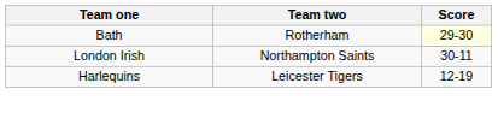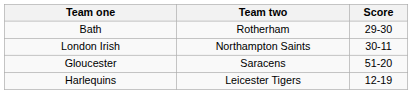Bath | Score: lightyellow background -> no background
+ row: Gloucester | Saracens | 51-20
